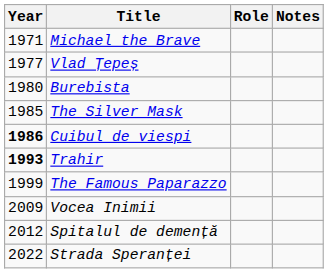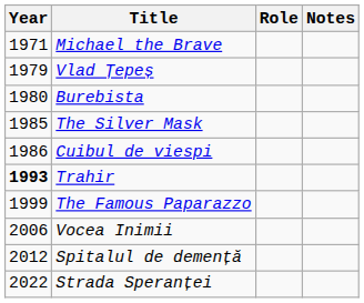Vlad Țepeș | Year: 1977 -> 1979
Cuibul de viespi | Year: bold -> normal
Vocea Inimii | Year: 2009 -> 2006
